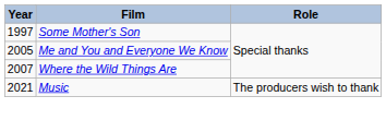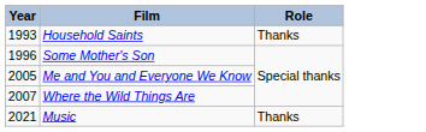+ row: 1993 | Household Saints | Thanks
Some Mother's Son | Year: 1997 -> 1996
Music | Role: The producers wish to thank -> Thanks
